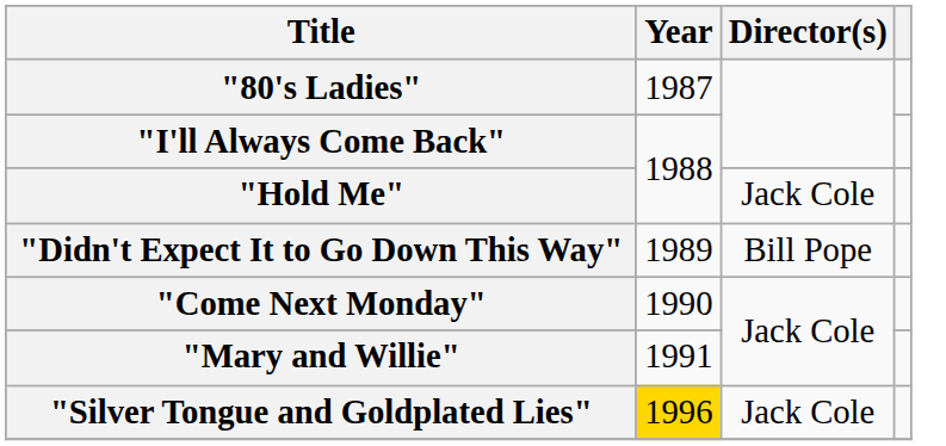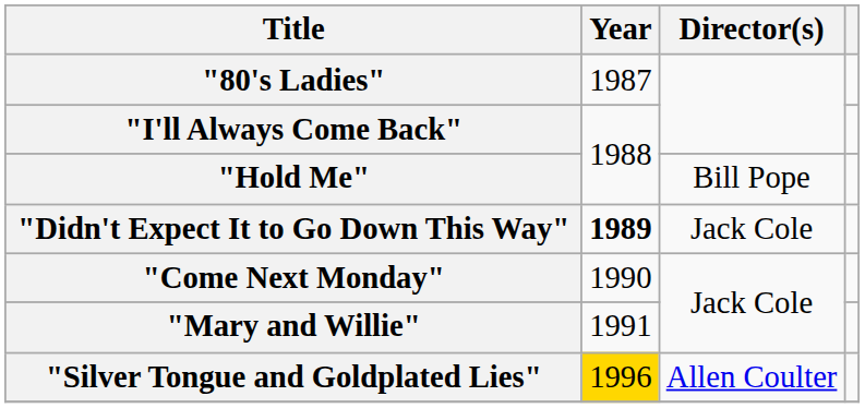"Hold Me" | Director(s): Jack Cole -> Bill Pope
"Didn't Expect It to Go Down This Way" | Year: normal -> bold
"Didn't Expect It to Go Down This Way" | Director(s): Bill Pope -> Jack Cole
"Silver Tongue and Goldplated Lies" | Director(s): Jack Cole -> Allen Coulter
